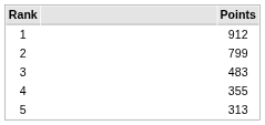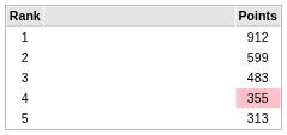2 | Points: 799 -> 599
4 | Points: no background -> pink background
